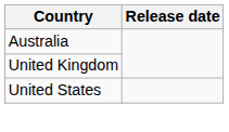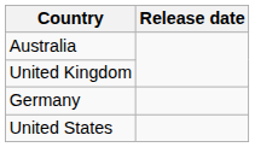+ row: Germany
